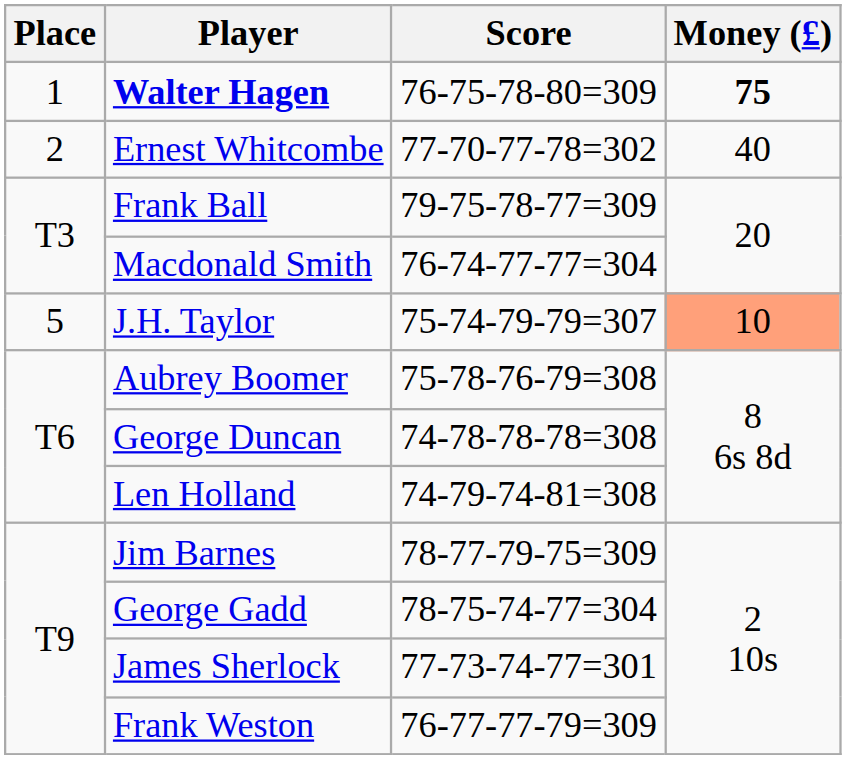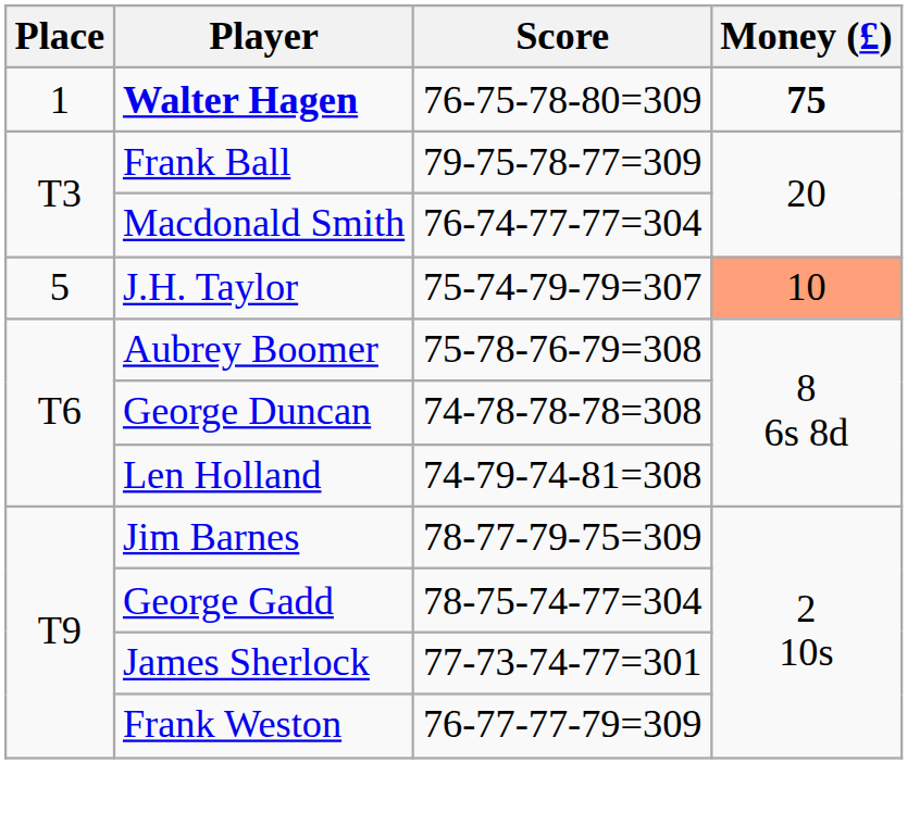- row: 2 | Ernest Whitcombe | 77-70-77-78=302 | 40
